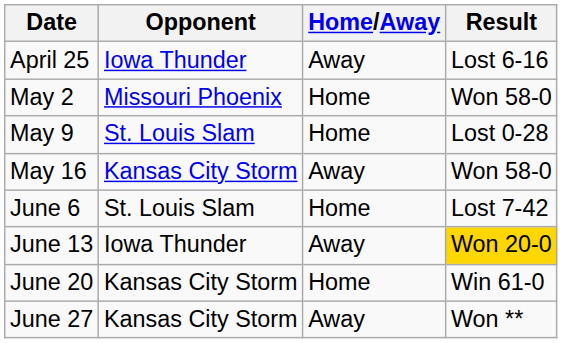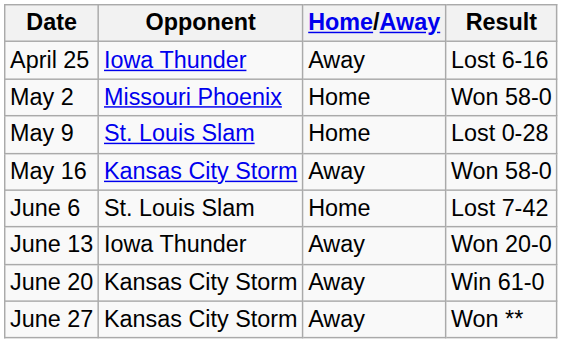June 13 | Result: gold background -> no background
June 20 | Home/Away: Home -> Away
